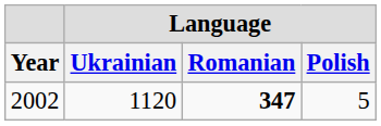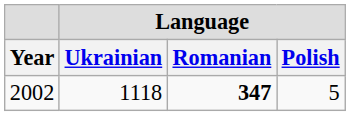2002 | Language / Ukrainian: 1120 -> 1118
